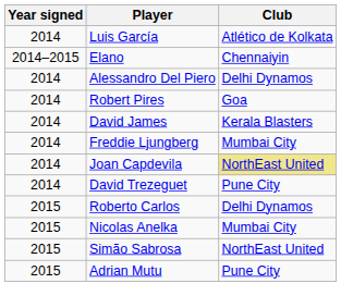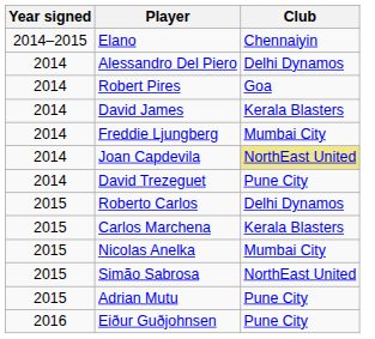- row: 2014 | Luis García | Atlético de Kolkata
+ row: 2015 | Carlos Marchena | Kerala Blasters
+ row: 2016 | Eiður Guðjohnsen | Pune City
